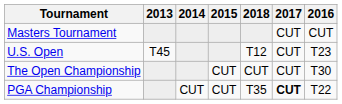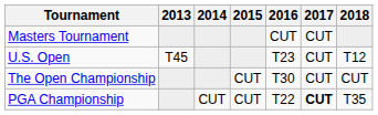columns swapped: 2016 <-> 2018
